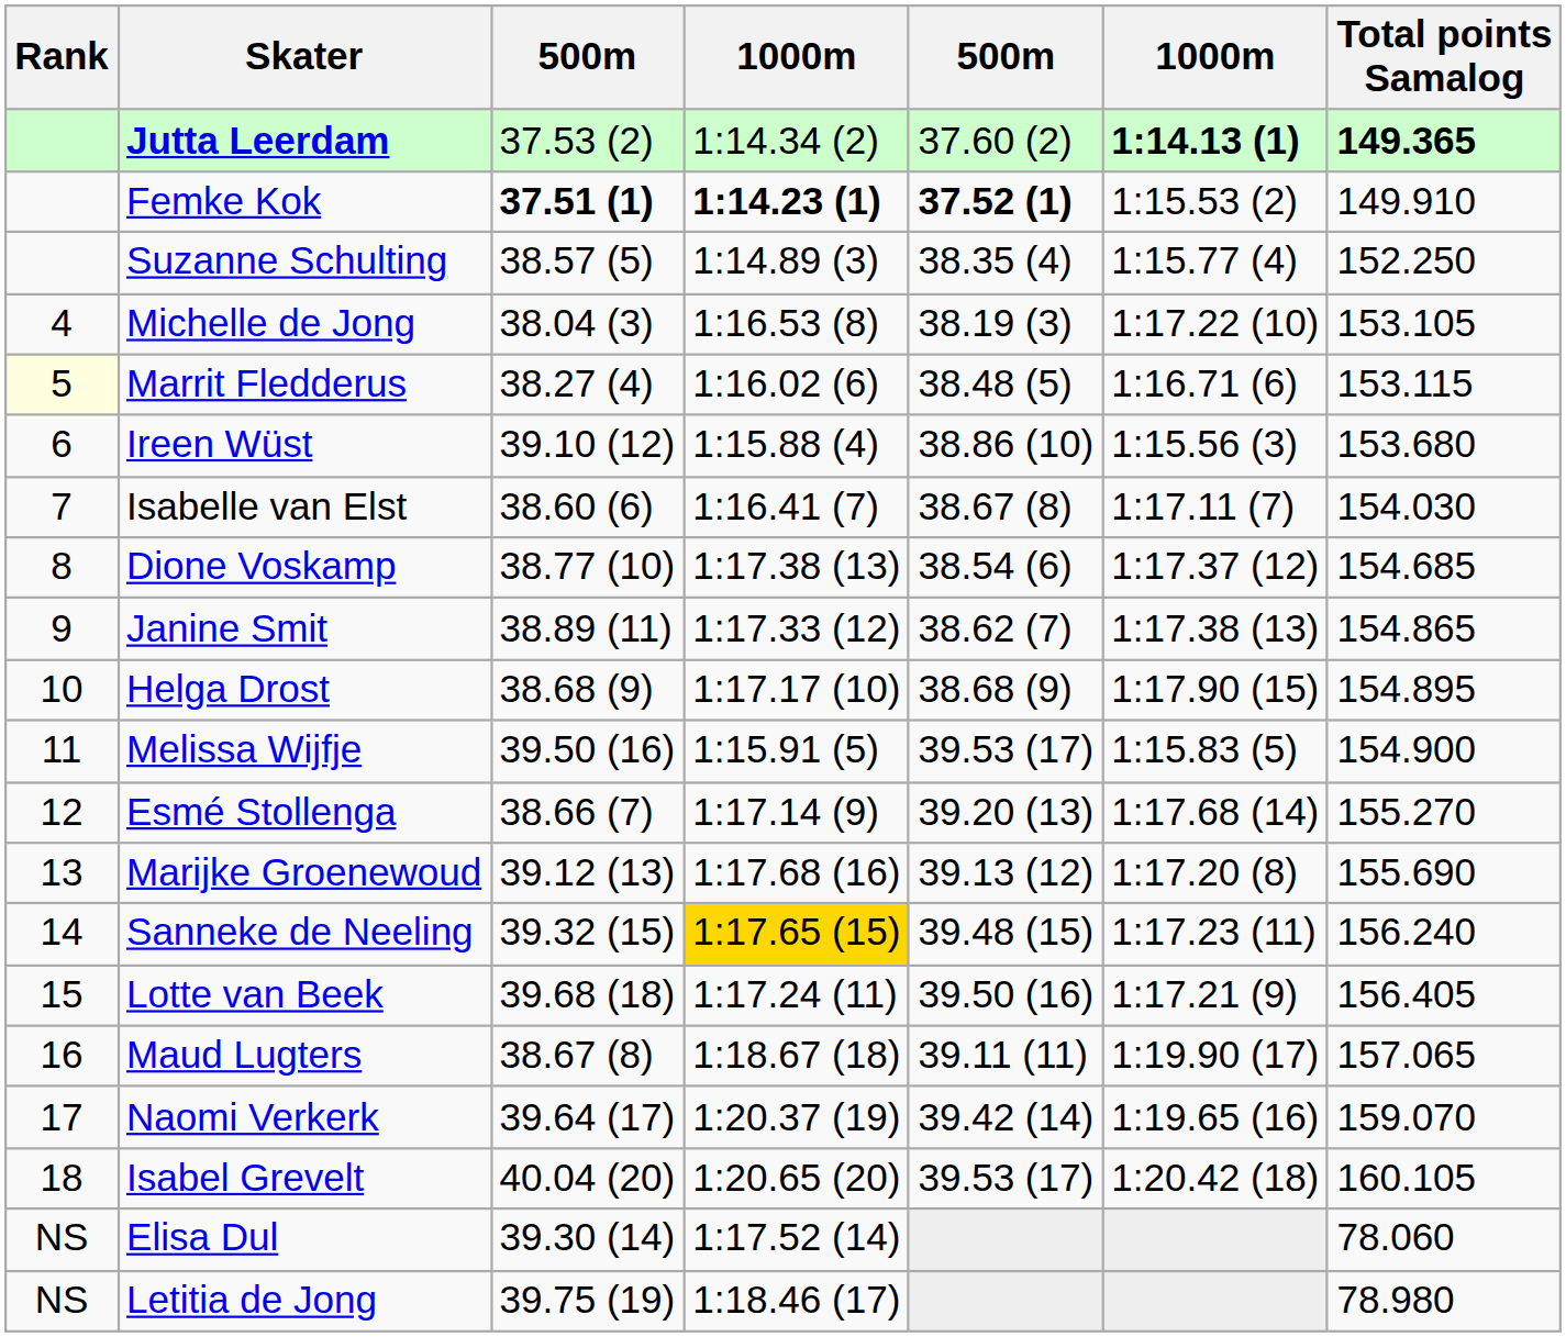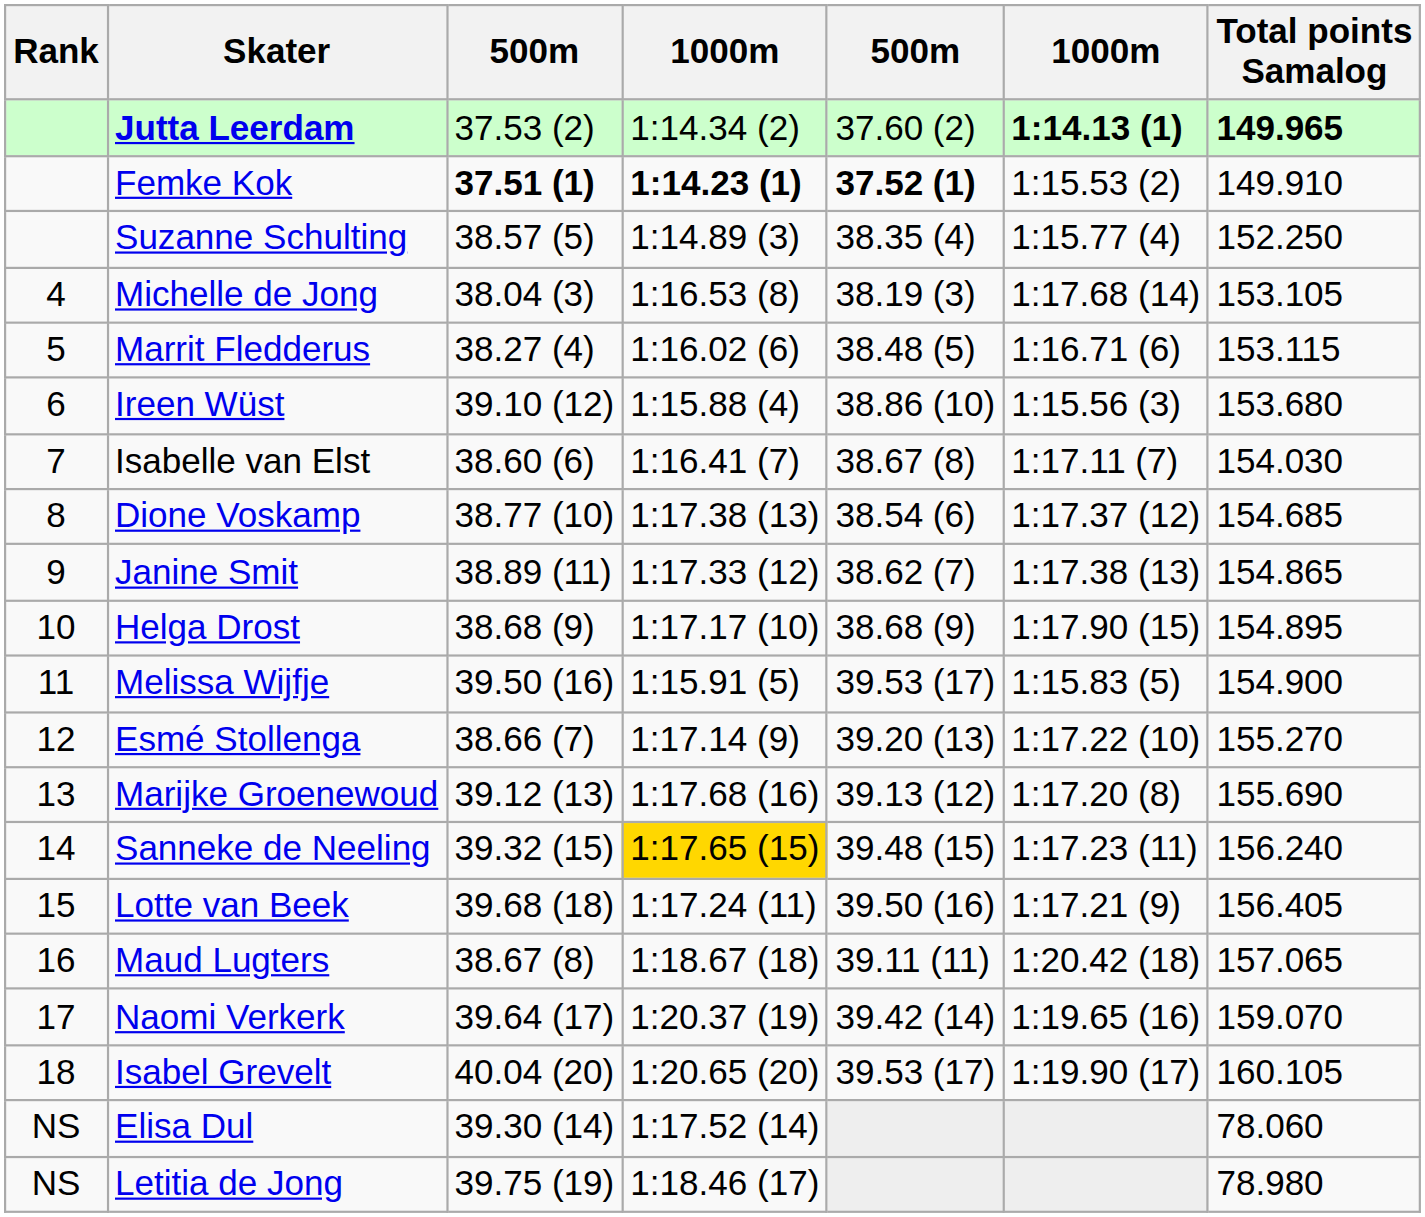Jutta Leerdam | Total points Samalog: 149.365 -> 149.965
Michelle de Jong | column 6: 1:17.22 (10) -> 1:17.68 (14)
Marrit Fledderus | Rank: lightyellow background -> no background
Esmé Stollenga | column 6: 1:17.68 (14) -> 1:17.22 (10)
Maud Lugters | column 6: 1:19.90 (17) -> 1:20.42 (18)
Isabel Grevelt | column 6: 1:20.42 (18) -> 1:19.90 (17)
